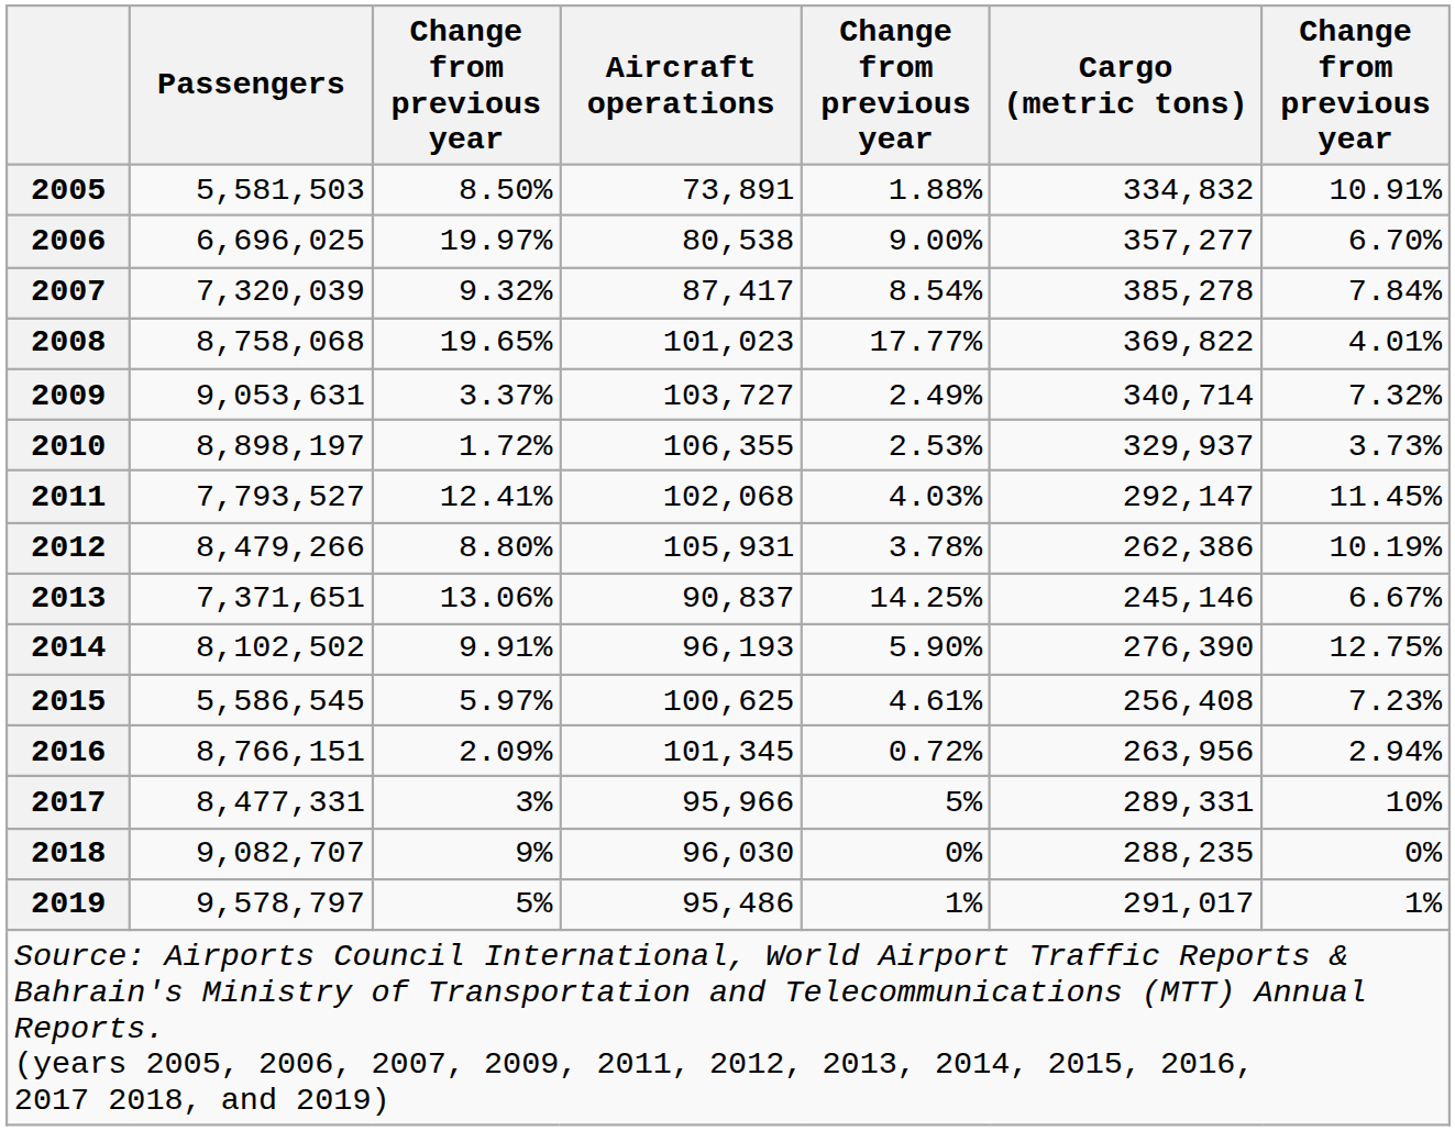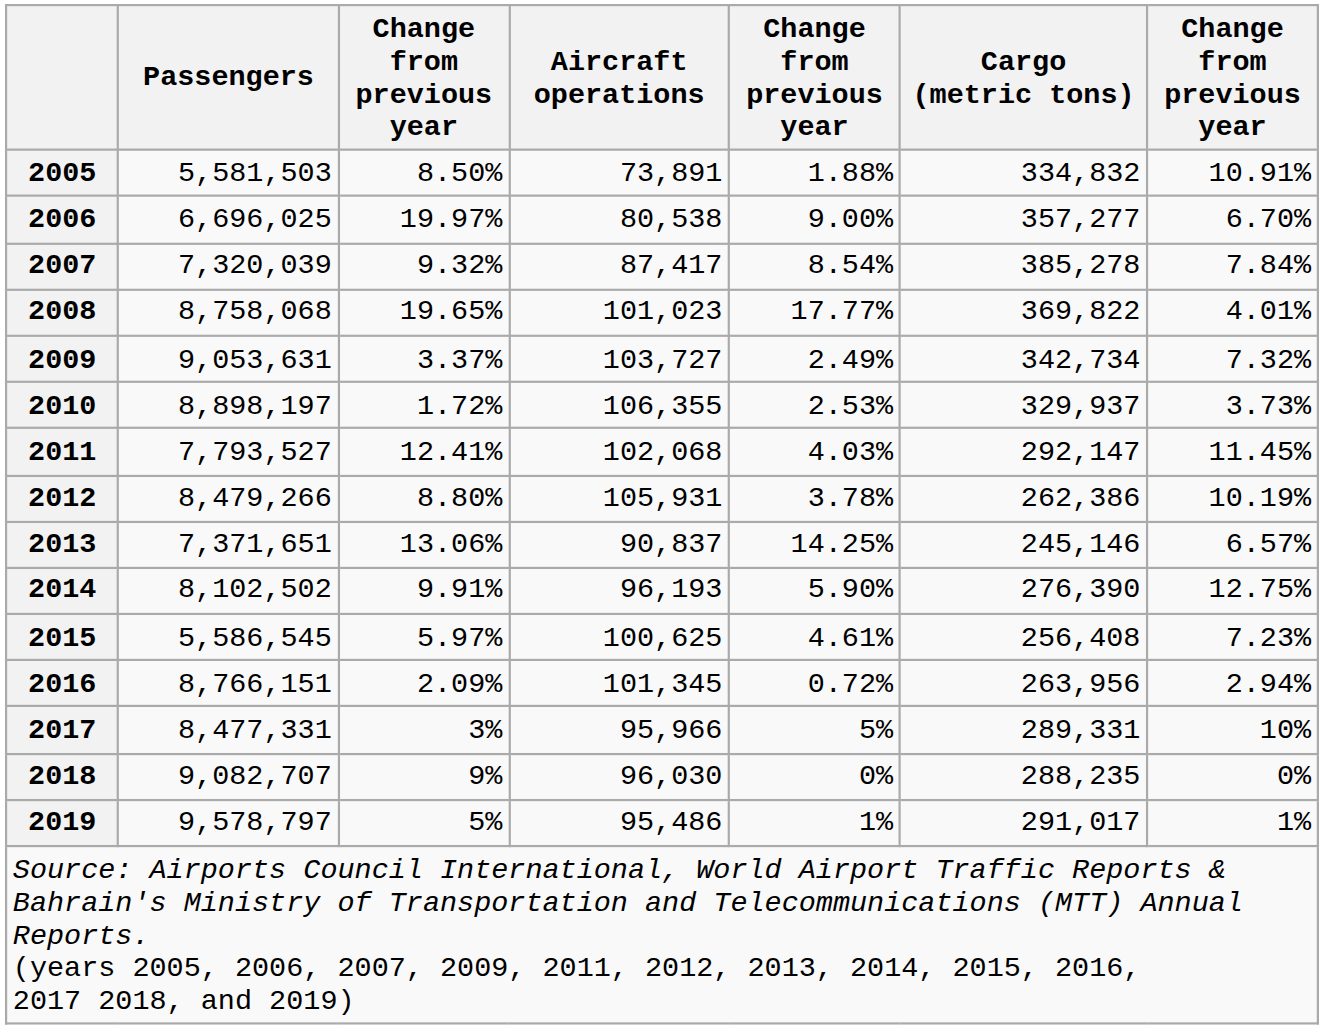2009 | Cargo (metric tons): 340,714 -> 342,734
2013 | column 7: 6.67% -> 6.57%
